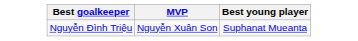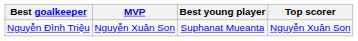+ column: Top scorer | Nguyễn Xuân Son
